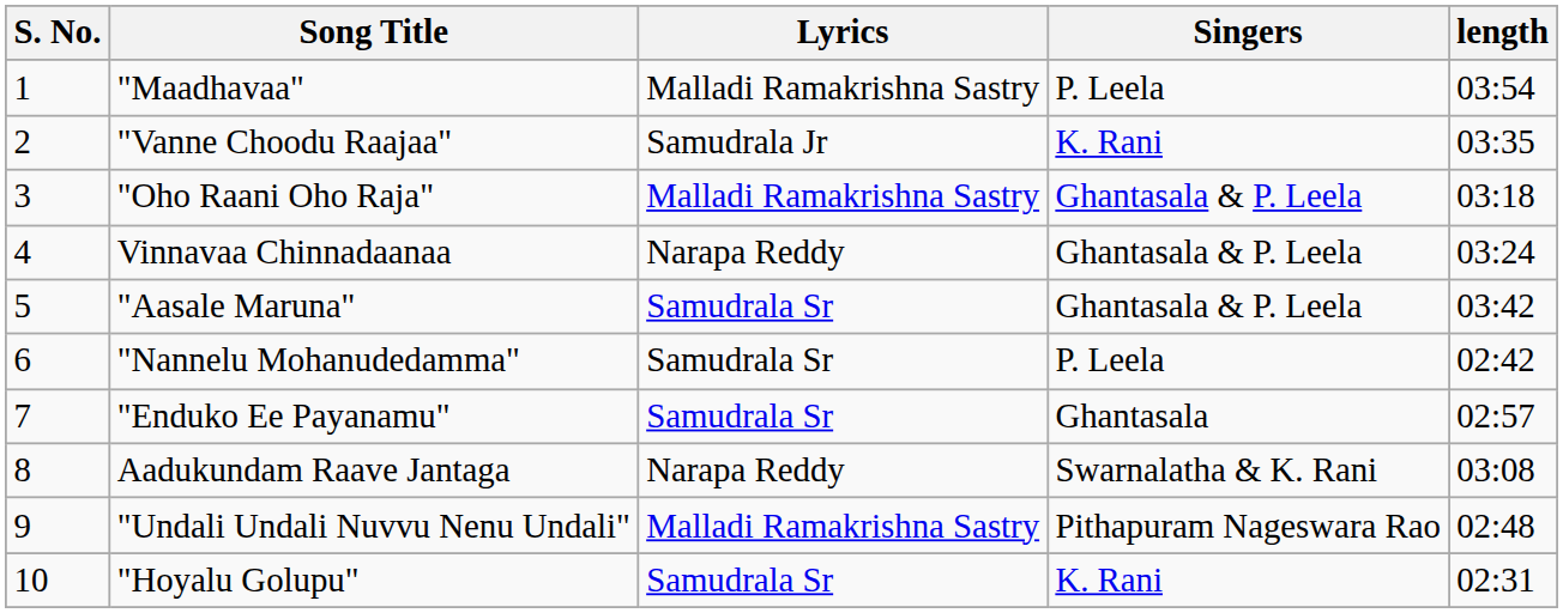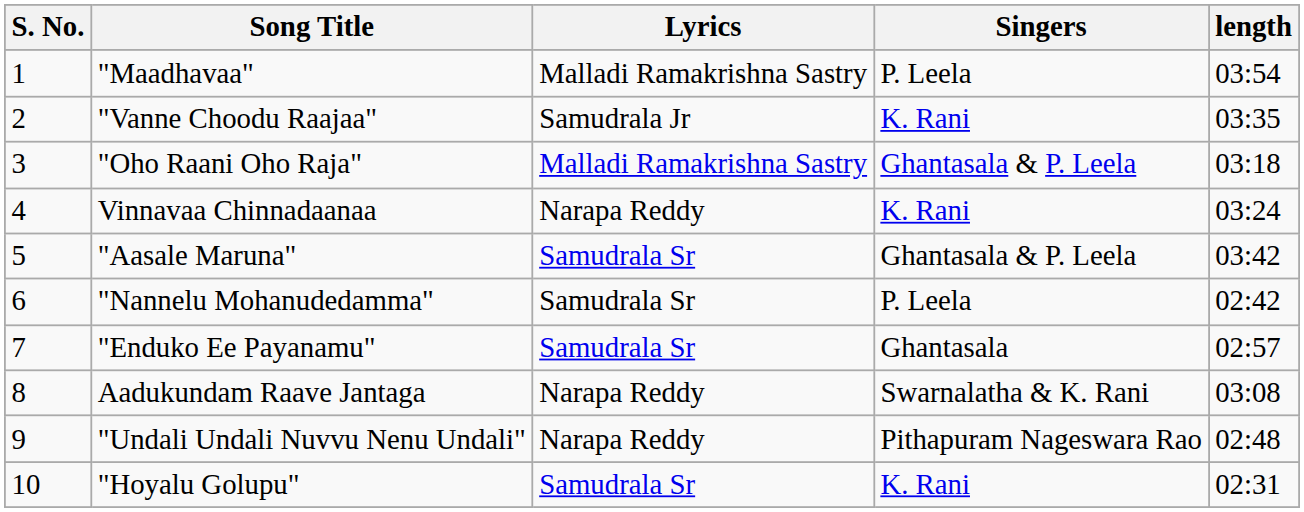Vinnavaa Chinnadaanaa | Singers: Ghantasala & P. Leela -> K. Rani
"Undali Undali Nuvvu Nenu Undali" | Lyrics: Malladi Ramakrishna Sastry -> Narapa Reddy
